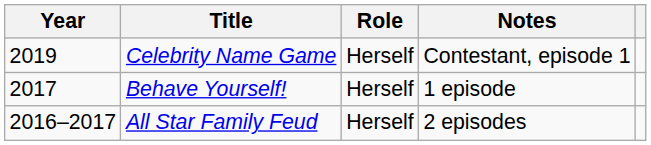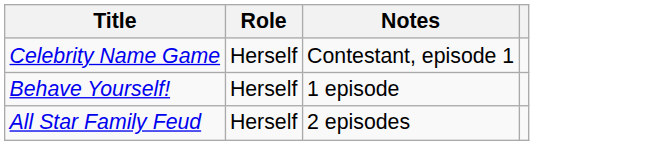- column: Year | 2019 | 2017 | 2016–2017
